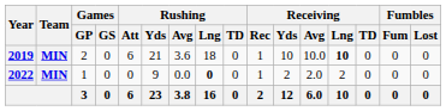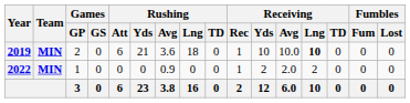2022 | Rushing / Yds: 9 -> 0
2022 | Rushing / Avg: 0.0 -> 0.9
2022 | Rushing / Lng: bold -> normal
